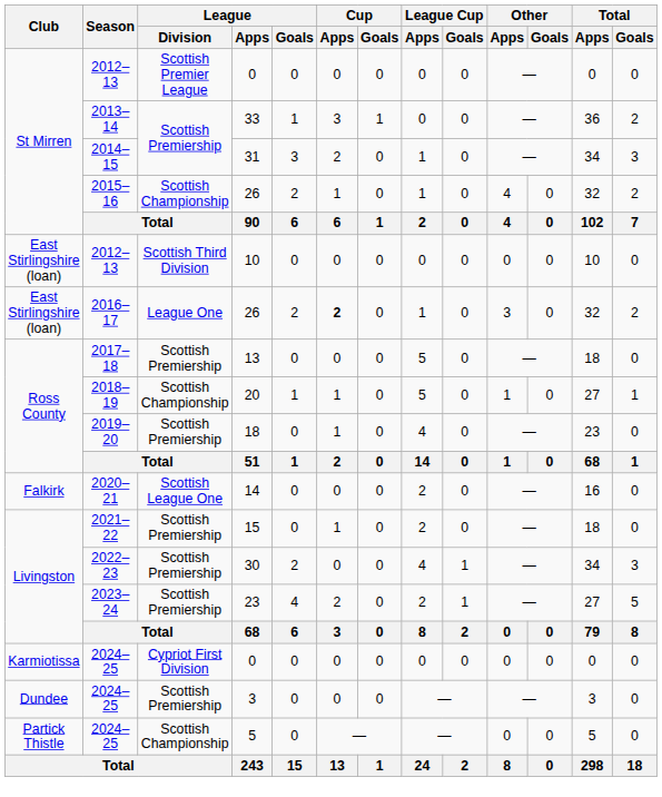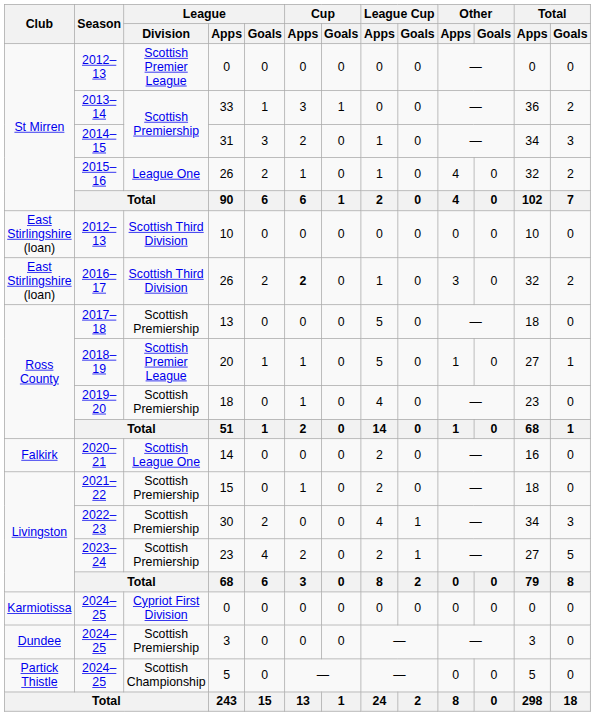2015–16 / 26 | League / Division: Scottish Championship -> League One
2016–17 / 26 | League / Division: League One -> Scottish Third Division
20 | League / Division: Scottish Championship -> Scottish Premier League
